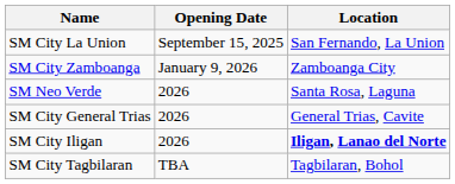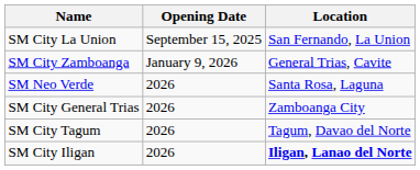SM City Zamboanga | Location: Zamboanga City -> General Trias, Cavite
SM City General Trias | Location: General Trias, Cavite -> Zamboanga City
+ row: SM City Tagum | 2026 | Tagum, Davao del Norte
- row: SM City Tagbilaran | TBA | Tagbilaran, Bohol
